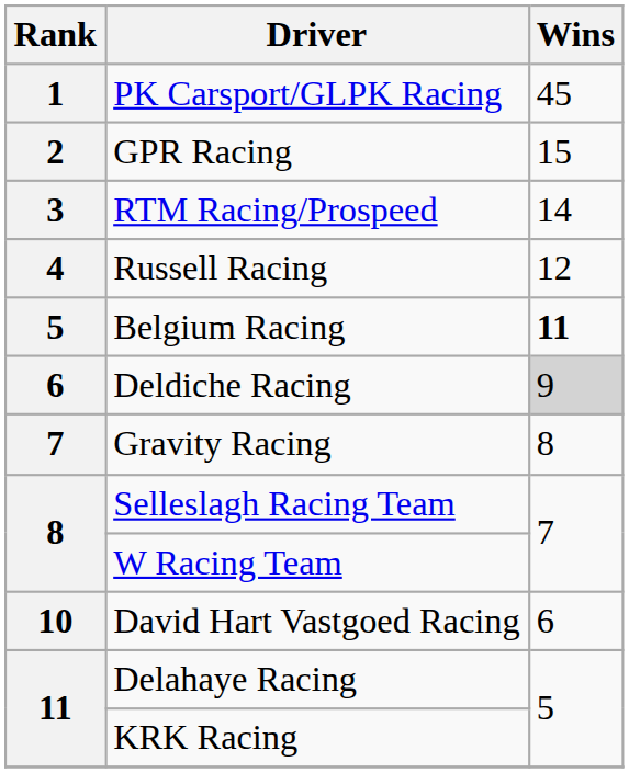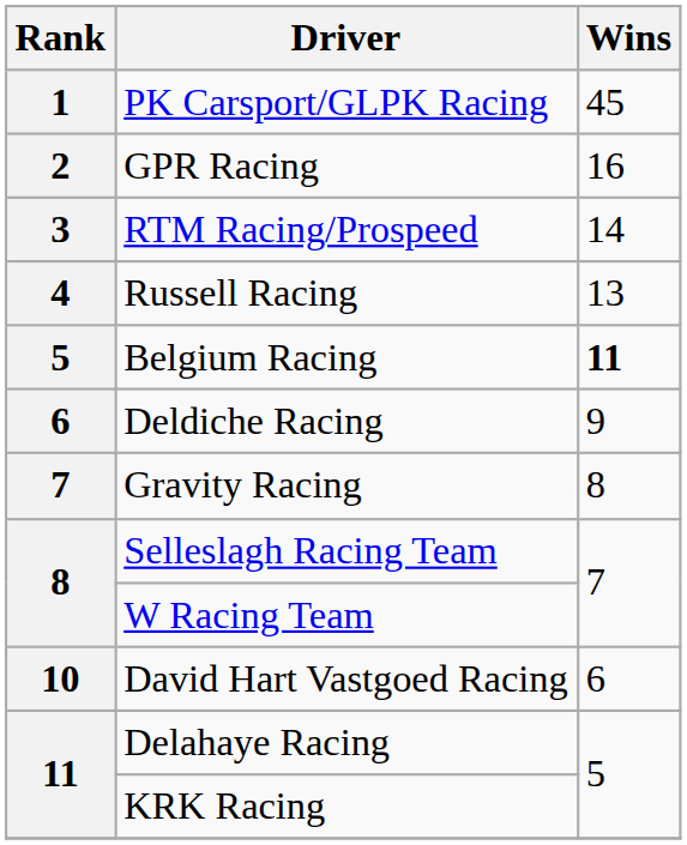GPR Racing | Wins: 15 -> 16
Russell Racing | Wins: 12 -> 13
Deldiche Racing | Wins: lightgrey background -> no background
